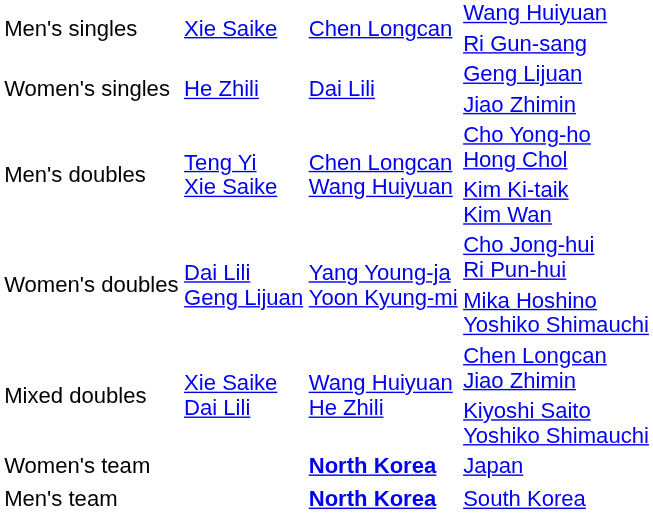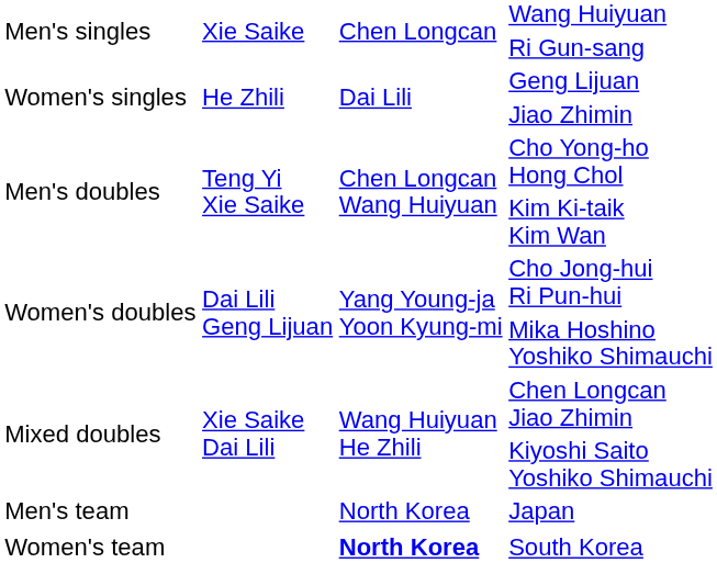Japan | column 1: Women's team -> Men's team
Japan | column 3: bold -> normal
South Korea | column 1: Men's team -> Women's team
